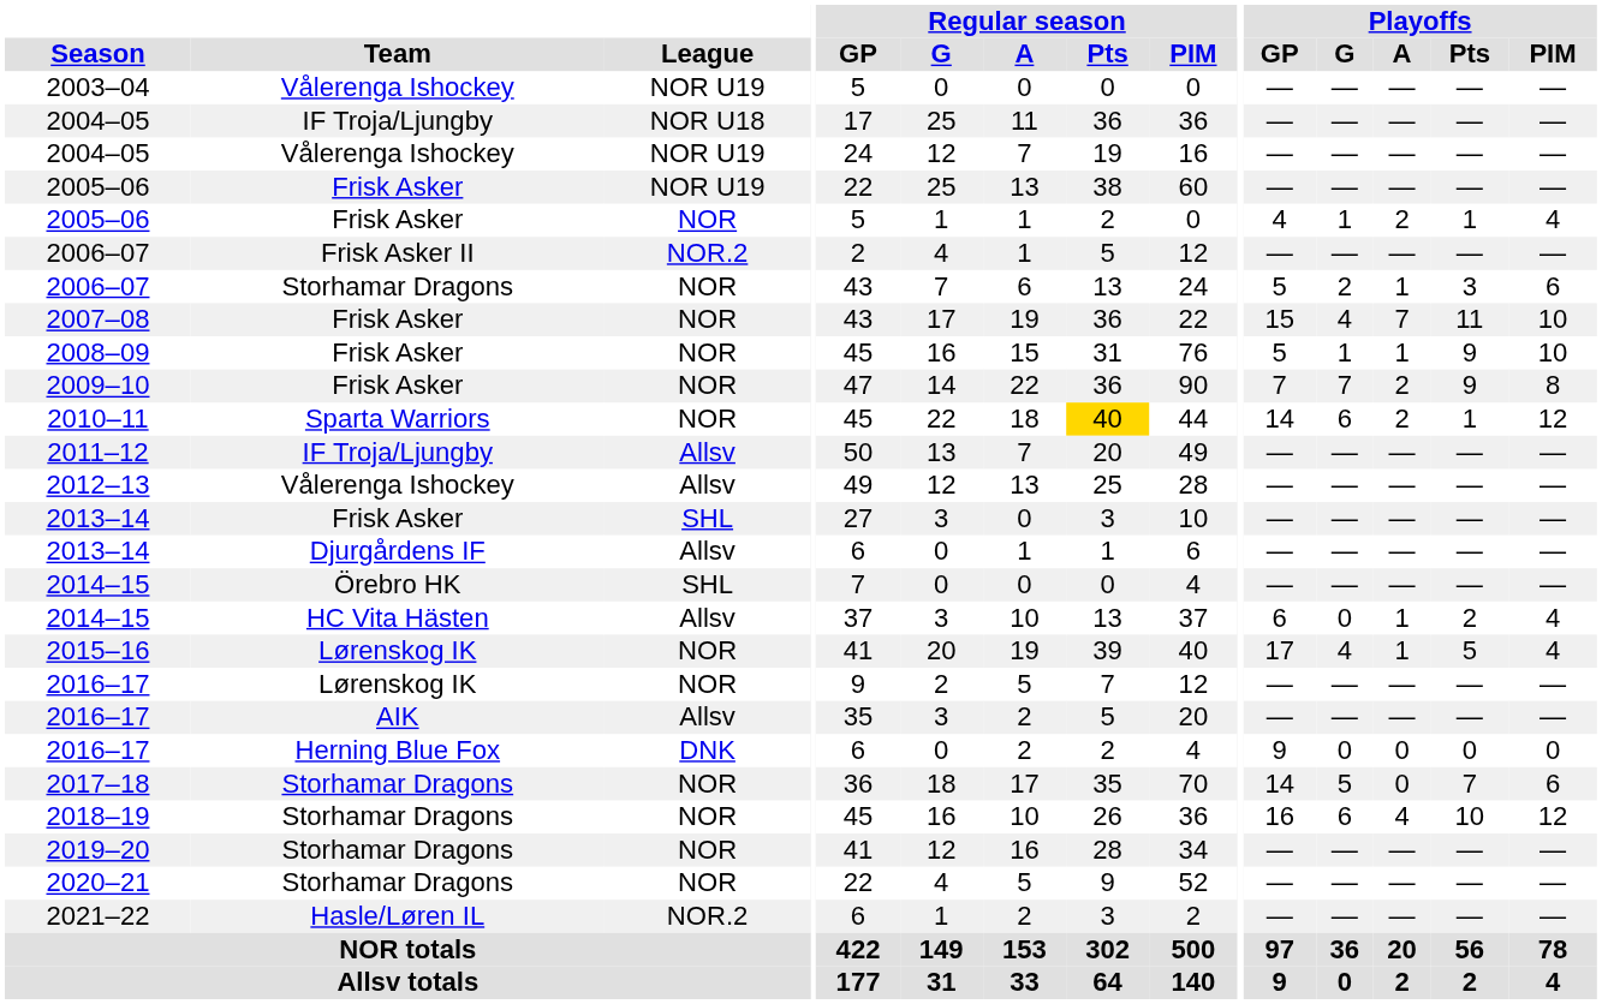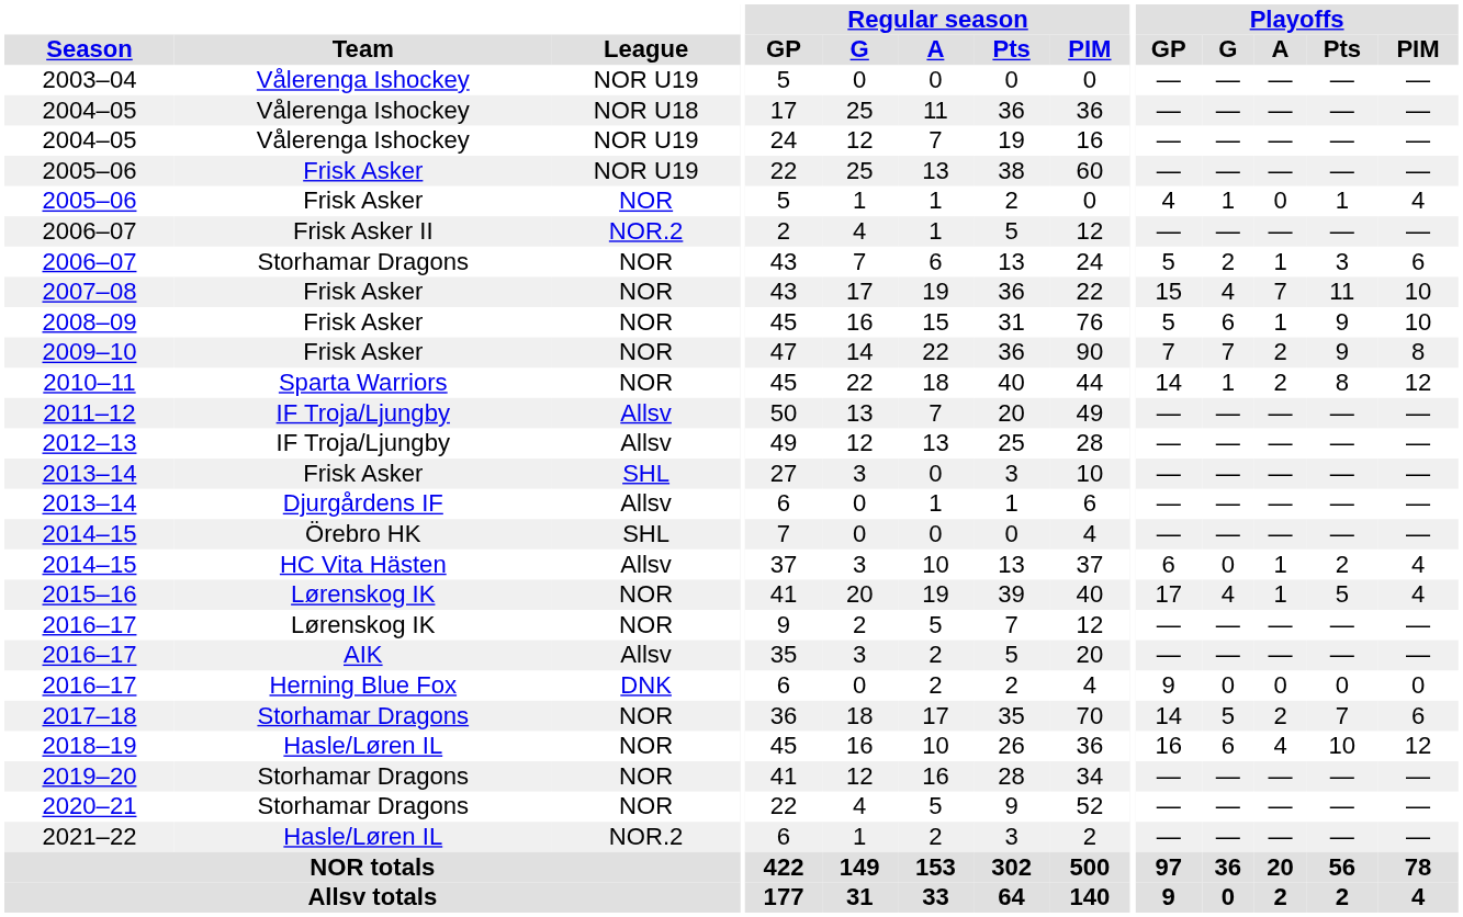2004–05 / NOR U18 | Team: IF Troja/Ljungby -> Vålerenga Ishockey
2005–06 / NOR | Playoffs / A: 2 -> 0
2008–09 | Playoffs / G: 1 -> 6
2010–11 | Regular season / Pts: gold background -> no background
2010–11 | Playoffs / G: 6 -> 1
2010–11 | Playoffs / Pts: 1 -> 8
2012–13 | Team: Vålerenga Ishockey -> IF Troja/Ljungby
2017–18 | Playoffs / A: 0 -> 2
2018–19 | Team: Storhamar Dragons -> Hasle/Løren IL
